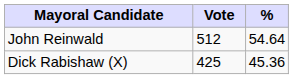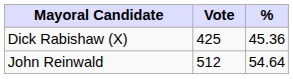rows swapped: John Reinwald <-> Dick Rabishaw (X)
